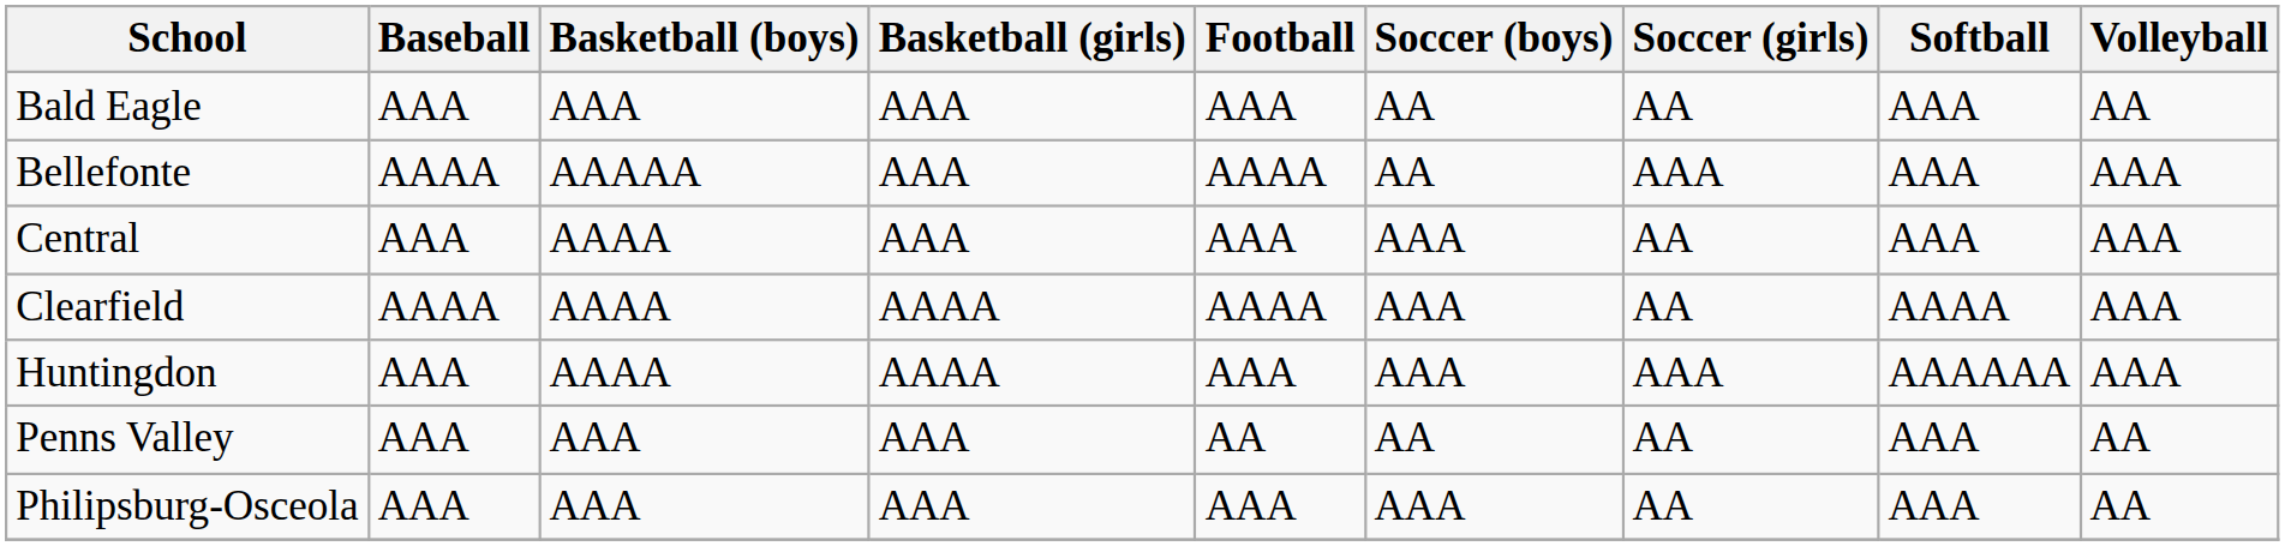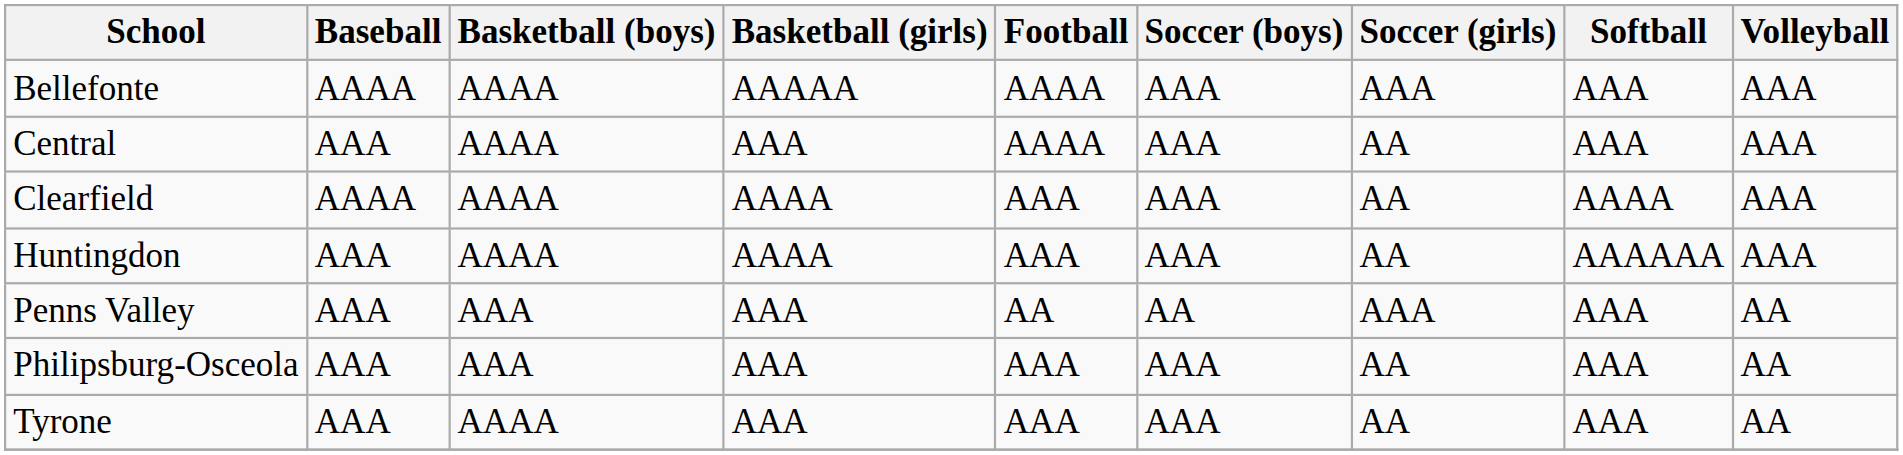- row: Bald Eagle | AAA | AAA | AAA | AAA | AA | AA | AAA | AA
Bellefonte | Basketball (boys): AAAAA -> AAAA
Bellefonte | Basketball (girls): AAA -> AAAAA
Bellefonte | Soccer (boys): AA -> AAA
Central | Football: AAA -> AAAA
Clearfield | Football: AAAA -> AAA
Huntingdon | Soccer (girls): AAA -> AA
Penns Valley | Soccer (girls): AA -> AAA
+ row: Tyrone | AAA | AAAA | AAA | AAA | AAA | AA | AAA | AA
